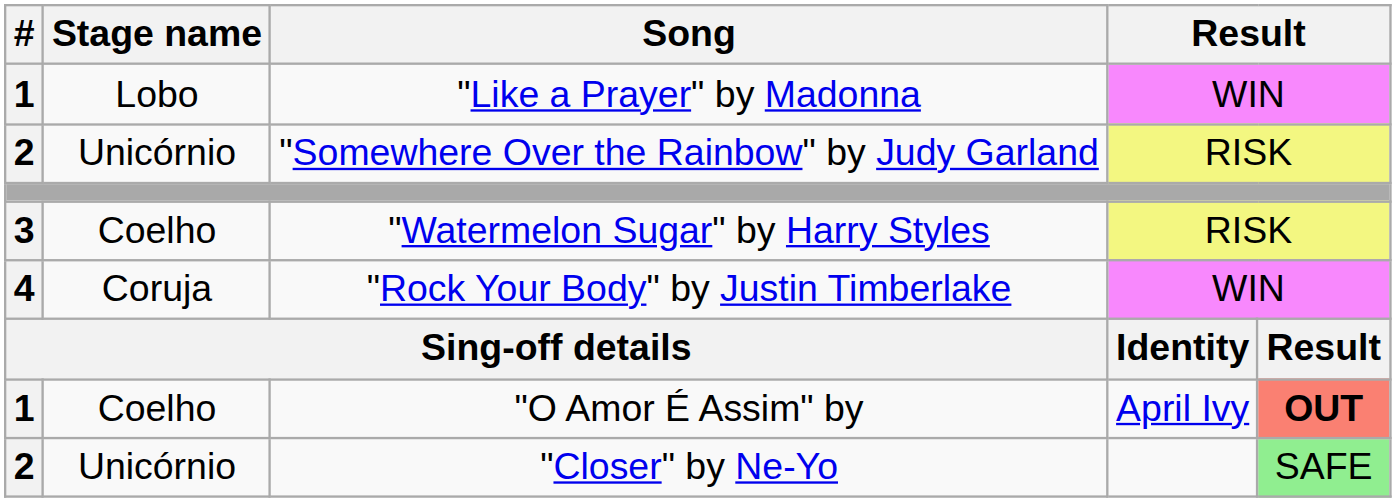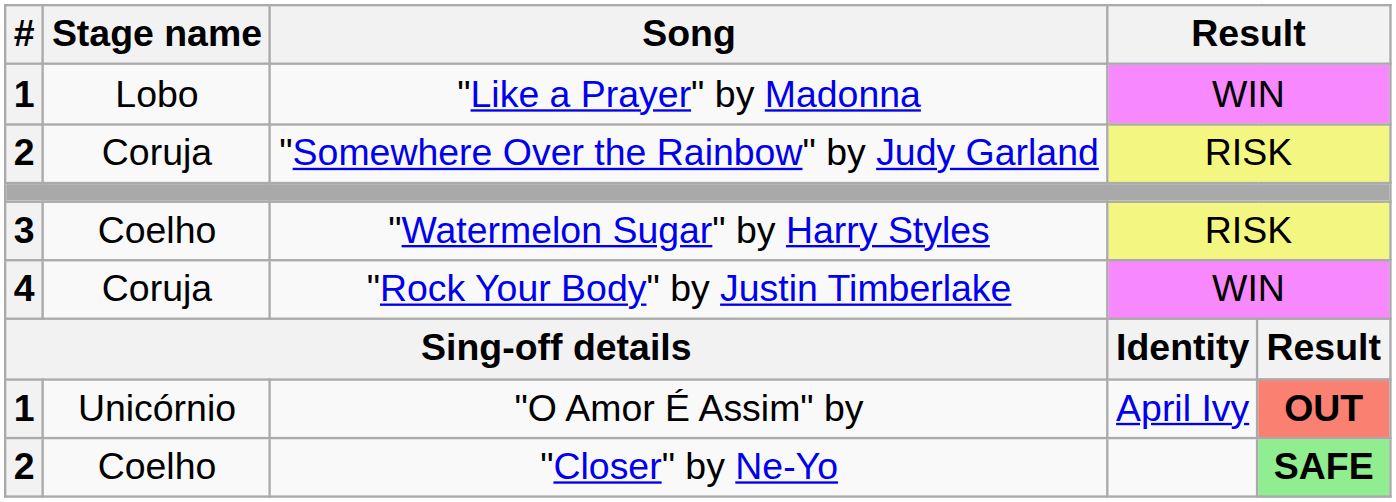"Somewhere Over the Rainbow" by Judy Garland | Stage name: Unicórnio -> Coruja
"O Amor É Assim" by | Stage name: Coelho -> Unicórnio
"Closer" by Ne-Yo | Stage name: Unicórnio -> Coelho
"Closer" by Ne-Yo | column 5: normal -> bold
